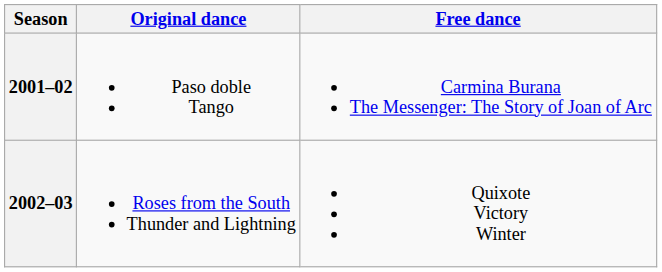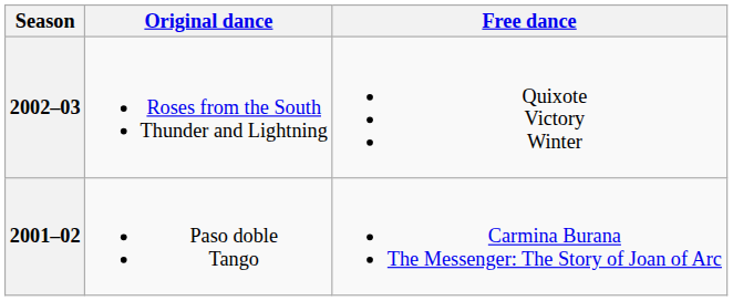rows swapped: 2002–03 <-> 2001–02
